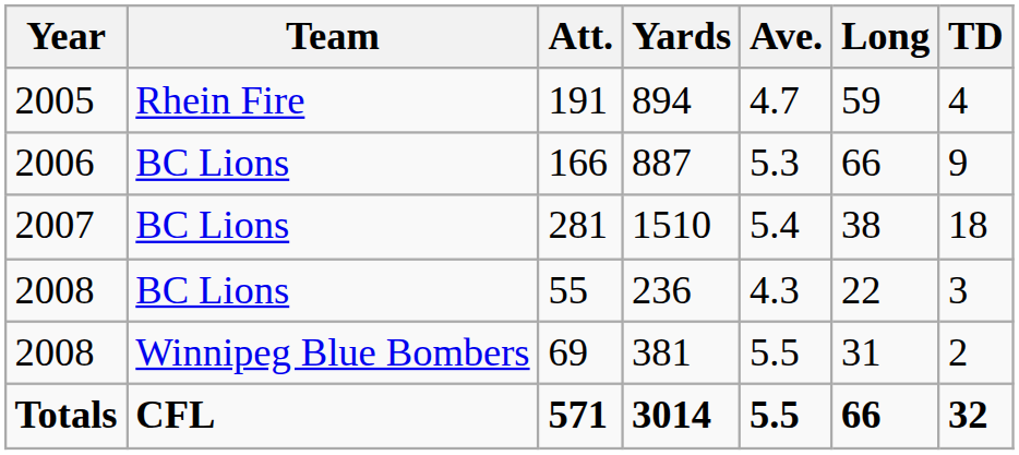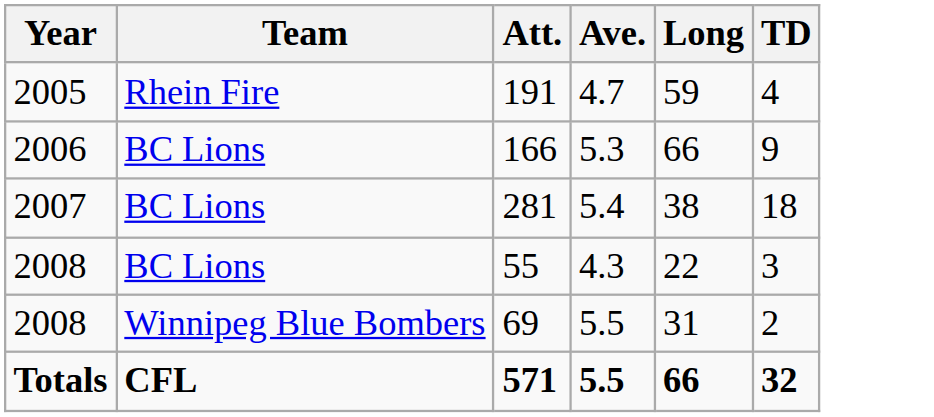- column: Yards | 894 | 887 | 1510 | 236 | 381 | 3014
